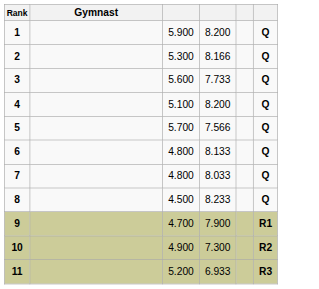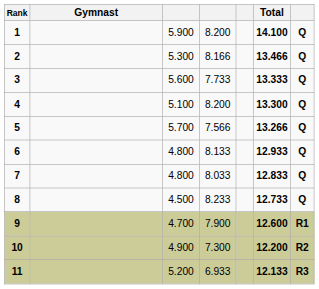+ column: Total | 14.100 | 13.466 | 13.333 | 13.300 | 13.266 | 12.933 | 12.833 | 12.733 | 12.600 | 12.200 | 12.133
